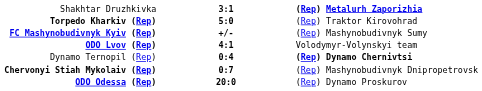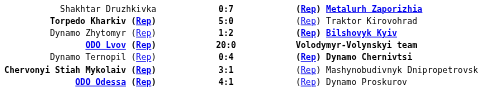Shakhtar Druzhkivka | column 2: 3:1 -> 0:7
- row: FC Mashynobudivnyk Kyiv (Rep) | +/- | (Rep) Mashynobudivnyk Sumy
+ row: Dynamo Zhytomyr (Rep) | 1:2 | (Rep) Bilshovyk Kyiv
ODO Lvov (Rep) | column 2: 4:1 -> 20:0
ODO Lvov (Rep) | column 3: normal -> bold
Chervonyi Stiah Mykolaiv (Rep) | column 2: 0:7 -> 3:1
ODO Odessa (Rep) | column 2: 20:0 -> 4:1
